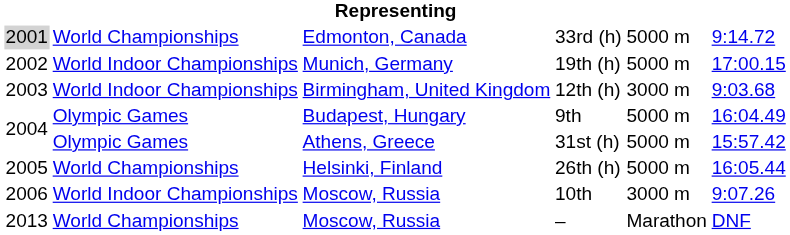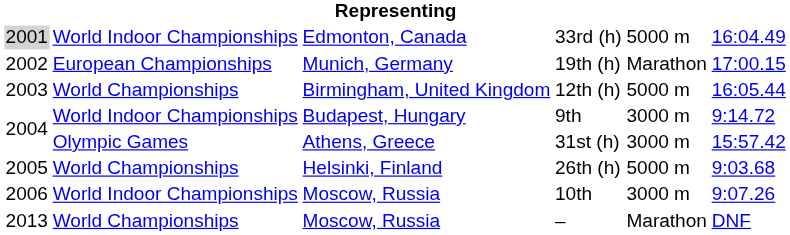33rd (h) | column 2: World Championships -> World Indoor Championships
33rd (h) | column 6: 9:14.72 -> 16:04.49
19th (h) | column 2: World Indoor Championships -> European Championships
19th (h) | column 5: 5000 m -> Marathon
12th (h) | column 2: World Indoor Championships -> World Championships
12th (h) | column 5: 3000 m -> 5000 m
12th (h) | column 6: 9:03.68 -> 16:05.44
9th | column 2: Olympic Games -> World Indoor Championships
9th | column 5: 5000 m -> 3000 m
9th | column 6: 16:04.49 -> 9:14.72
31st (h) | column 5: 5000 m -> 3000 m
26th (h) | column 6: 16:05.44 -> 9:03.68
